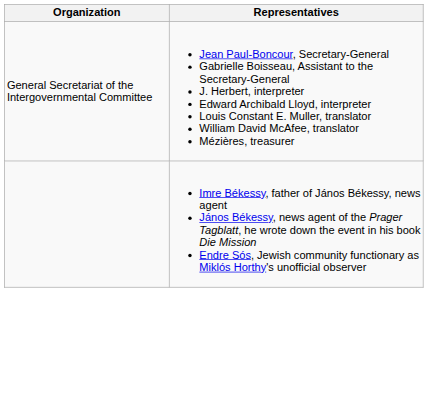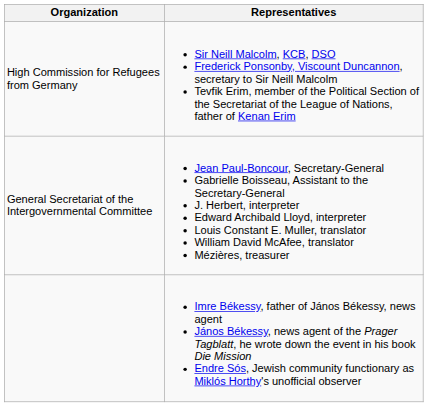+ row: High Commission for Refugees from Germany | Sir Neill Malcolm, KCB, DSO Frederick Ponsonby, Viscount Duncannon, secretary to Sir Neill Malcolm Tevfik Erim, member of the Political Section of the Secretariat of the League of Nations, father of Kenan Erim
